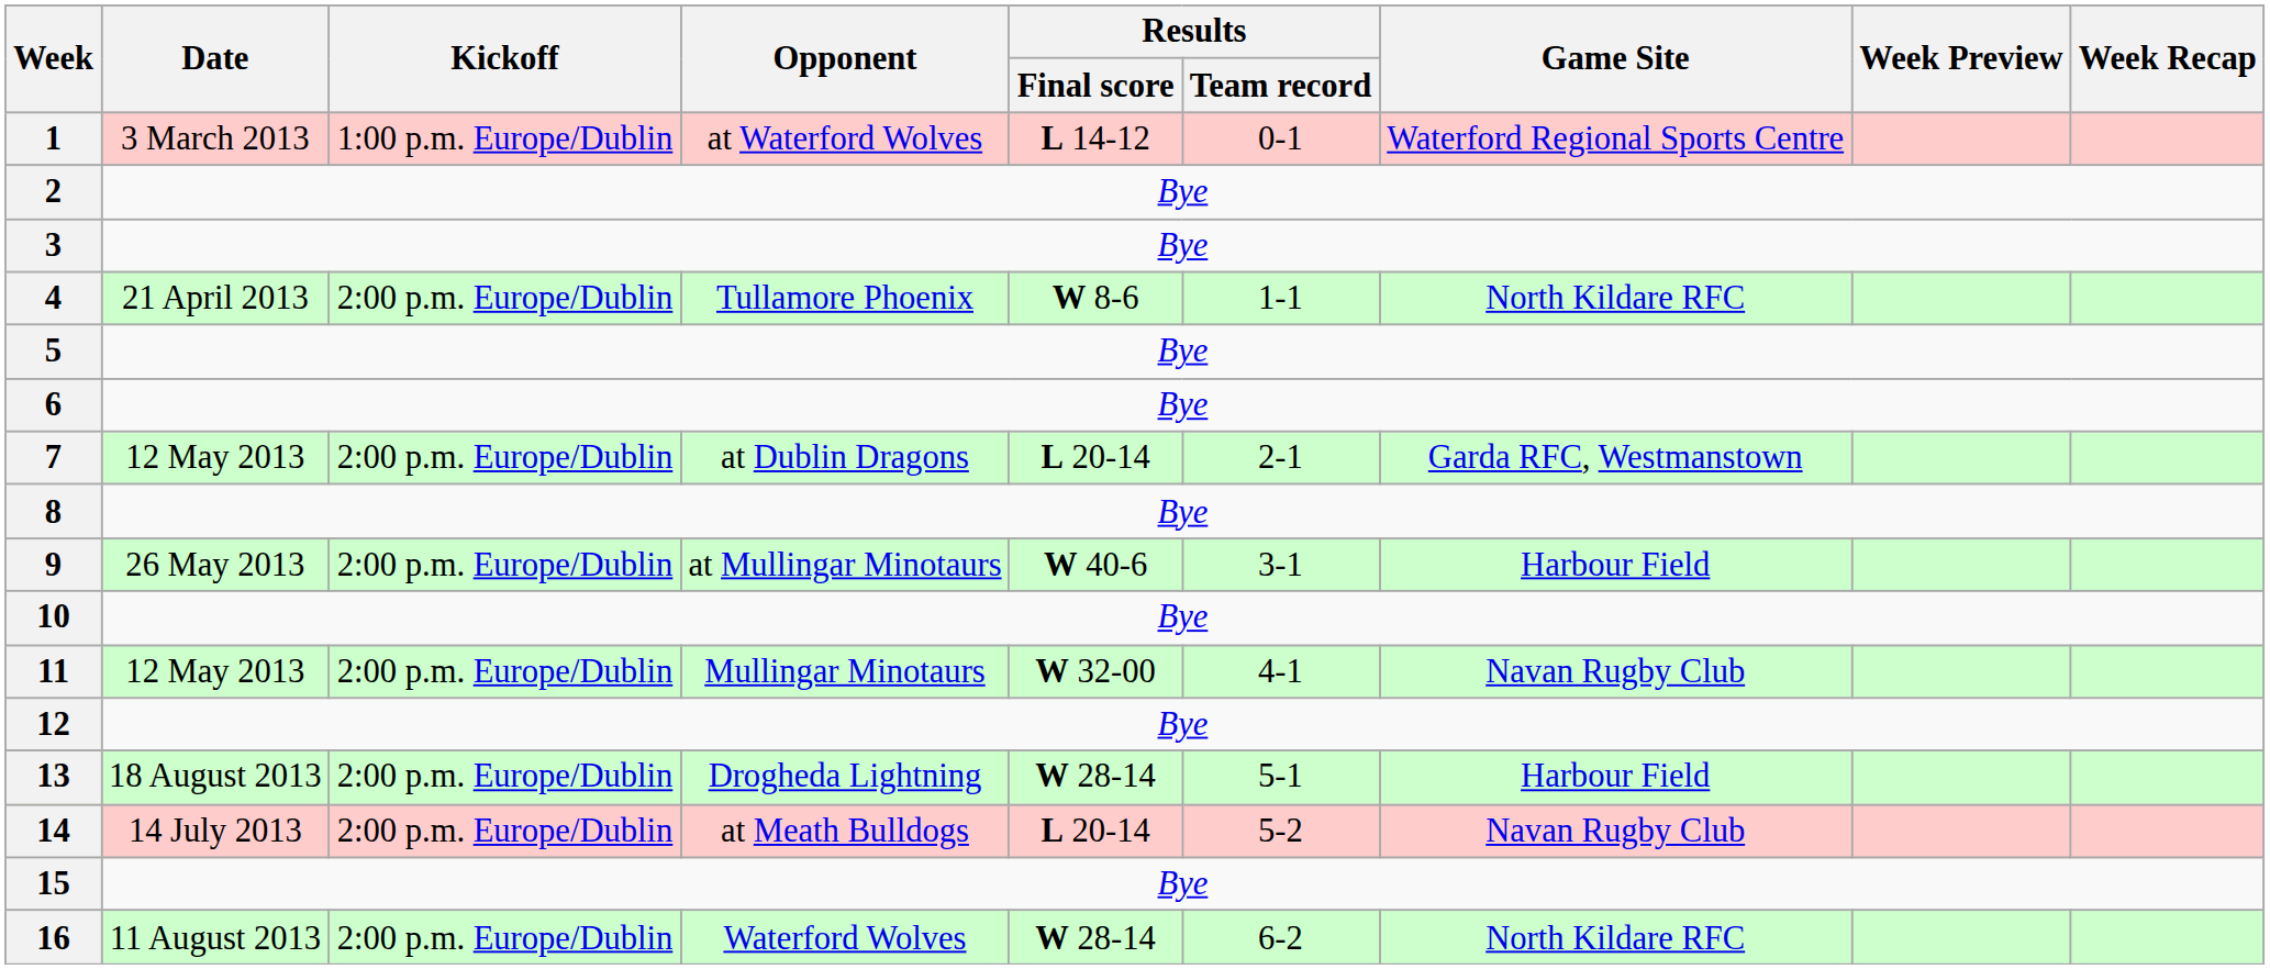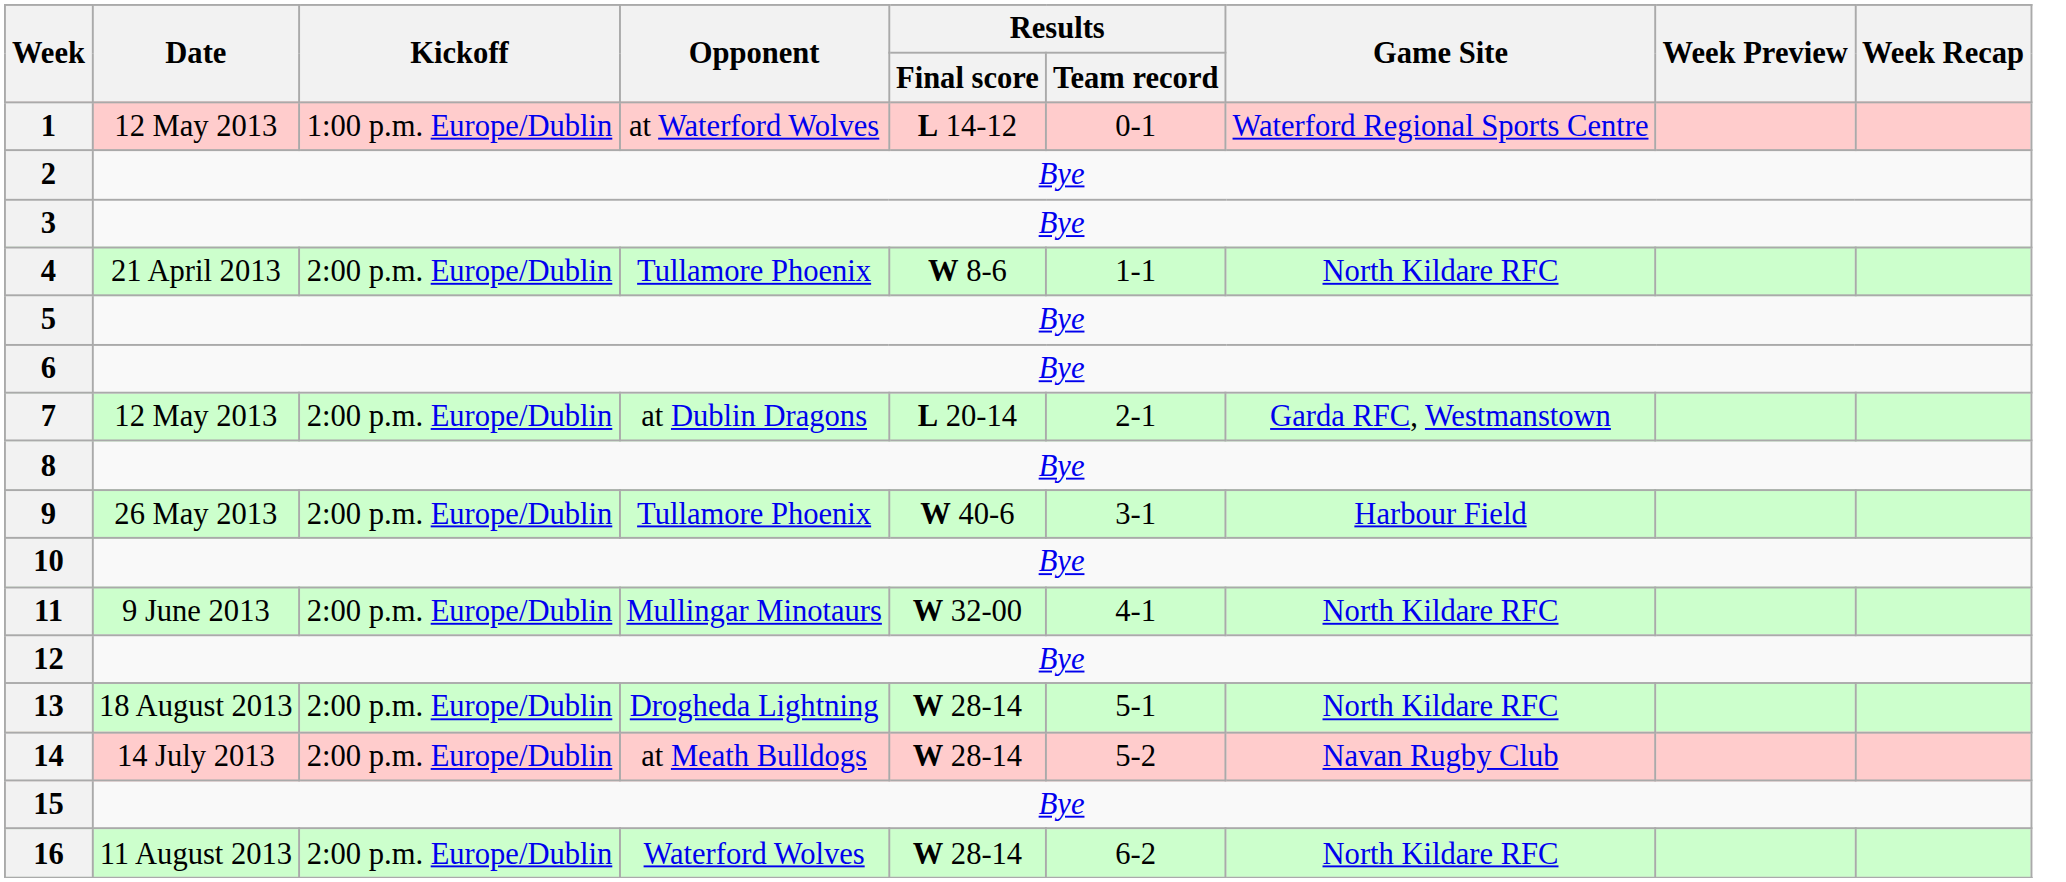1 | Date: 3 March 2013 -> 12 May 2013
9 | Opponent: at Mullingar Minotaurs -> Tullamore Phoenix
11 | Date: 12 May 2013 -> 9 June 2013
11 | Game Site: Navan Rugby Club -> North Kildare RFC
13 | Game Site: Harbour Field -> North Kildare RFC
14 | Results / Final score: L 20-14 -> W 28-14
